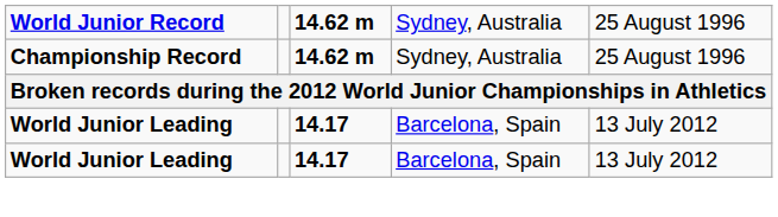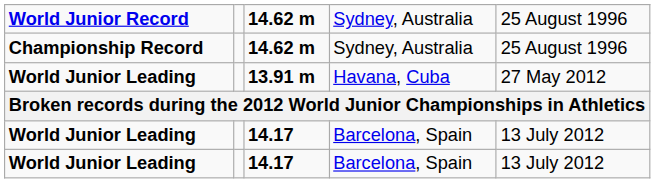+ row: World Junior Leading | 13.91 m | Havana, Cuba | 27 May 2012
